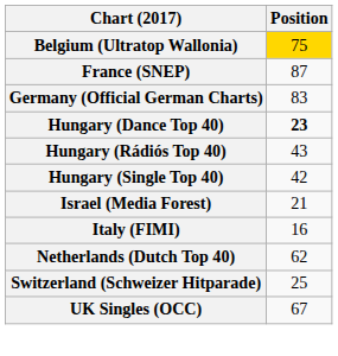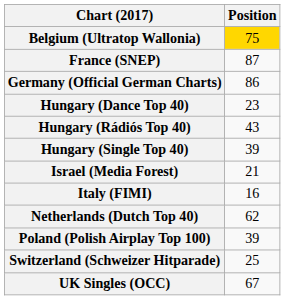Germany (Official German Charts) | Position: 83 -> 86
Hungary (Dance Top 40) | Position: bold -> normal
Hungary (Single Top 40) | Position: 42 -> 39
+ row: Poland (Polish Airplay Top 100) | 39
